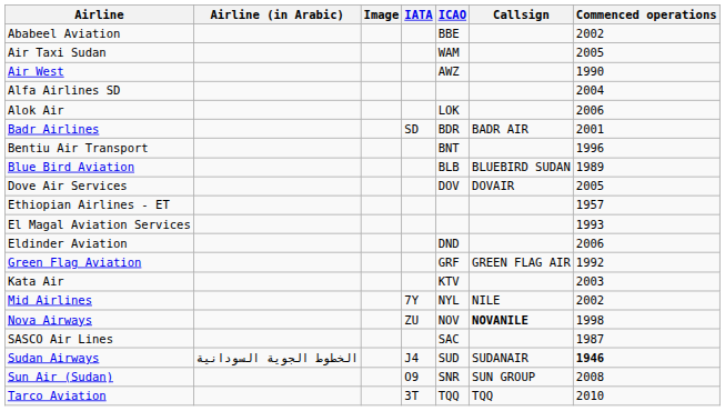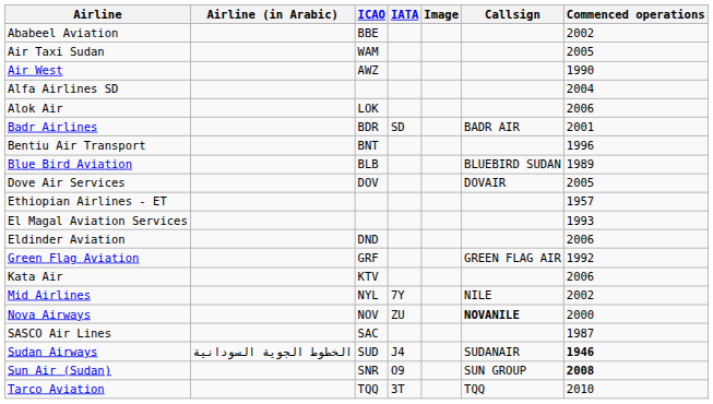columns swapped: Image <-> ICAO
Kata Air | Commenced operations: 2003 -> 2006
Nova Airways | Commenced operations: 1998 -> 2000
Sun Air (Sudan) | Commenced operations: normal -> bold
